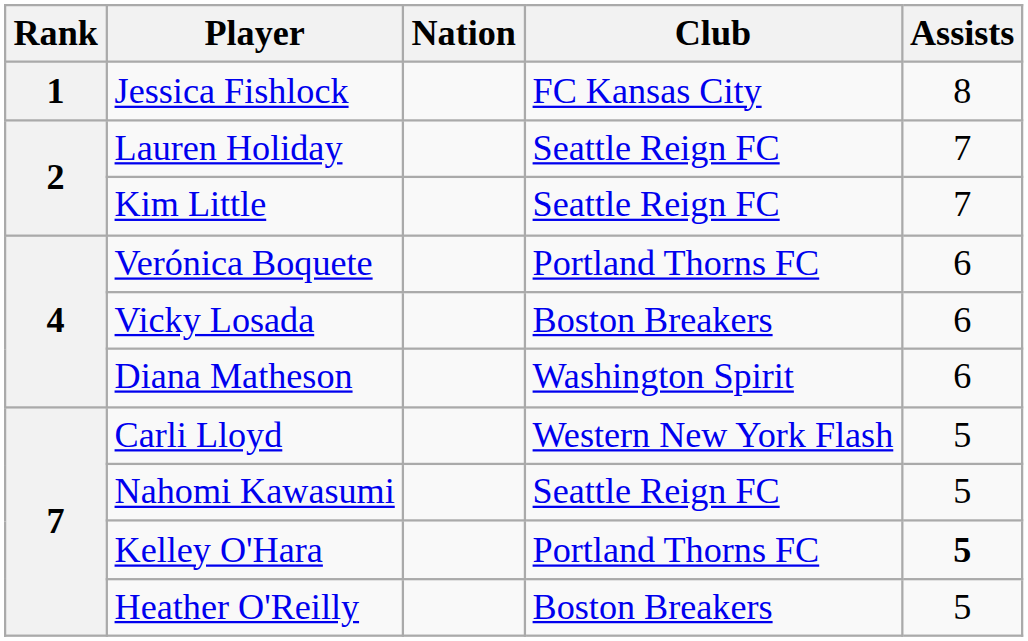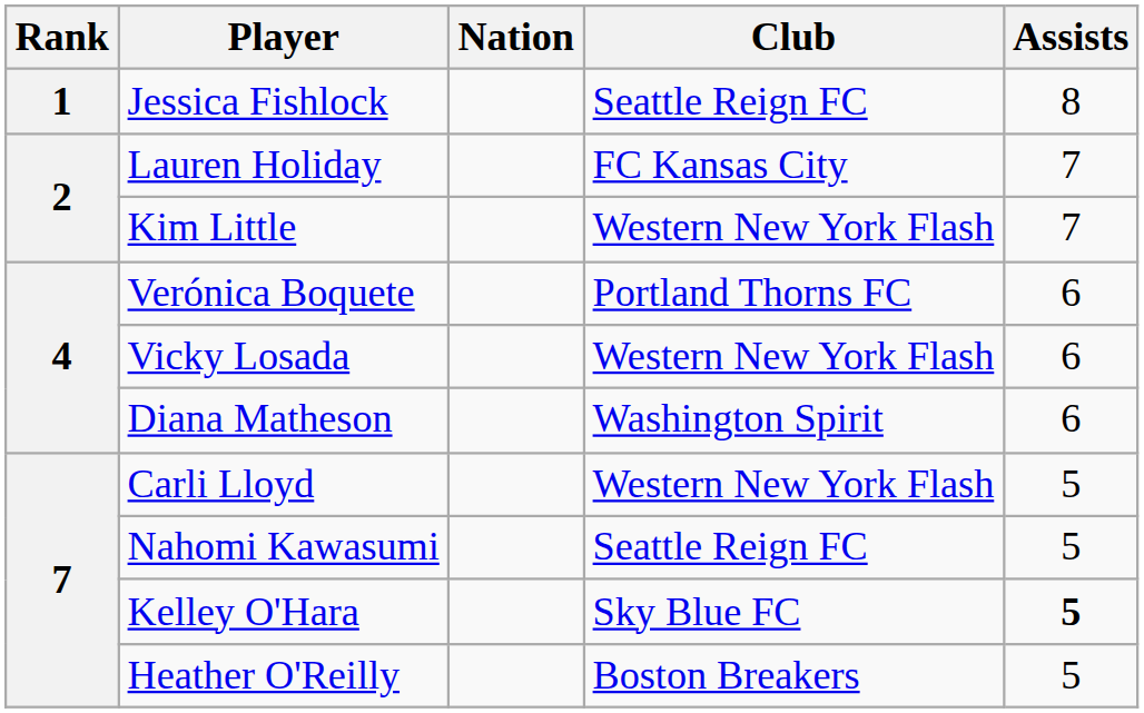Jessica Fishlock | Club: FC Kansas City -> Seattle Reign FC
Lauren Holiday | Club: Seattle Reign FC -> FC Kansas City
Kim Little | Club: Seattle Reign FC -> Western New York Flash
Vicky Losada | Club: Boston Breakers -> Western New York Flash
Kelley O'Hara | Club: Portland Thorns FC -> Sky Blue FC
